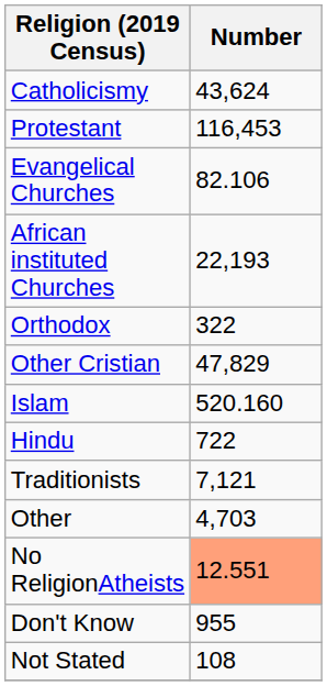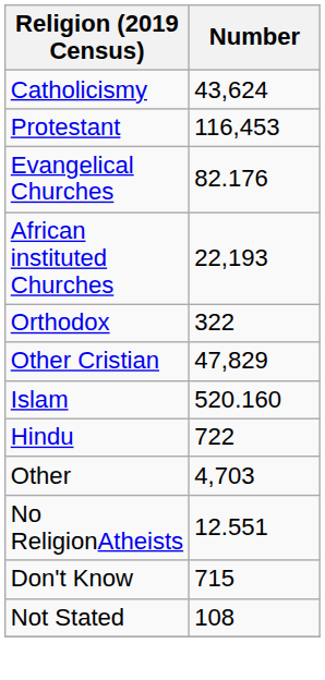Evangelical Churches | Number: 82.106 -> 82.176
- row: Traditionists | 7,121
No ReligionAtheists | Number: lightsalmon background -> no background
Don't Know | Number: 955 -> 715
